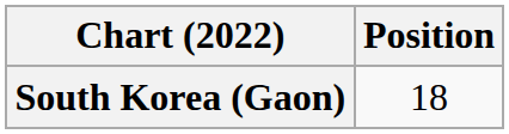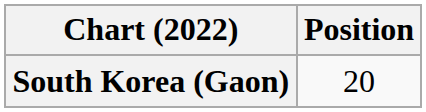South Korea (Gaon) | Position: 18 -> 20
